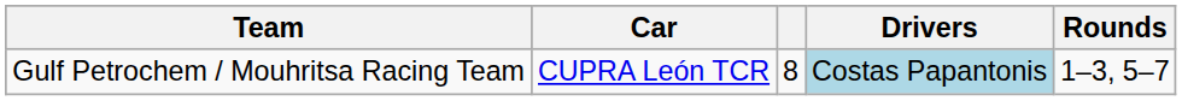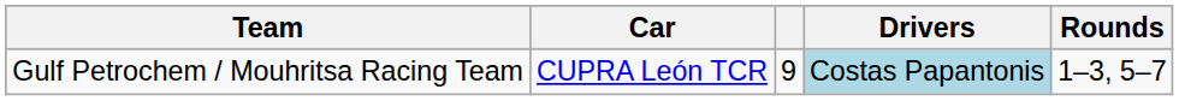Gulf Petrochem / Mouhritsa Racing Team | column 3: 8 -> 9
